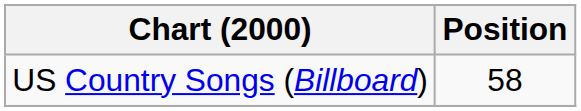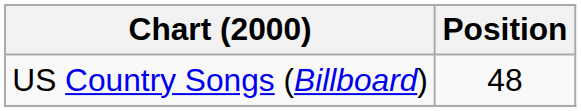US Country Songs (Billboard) | Position: 58 -> 48
